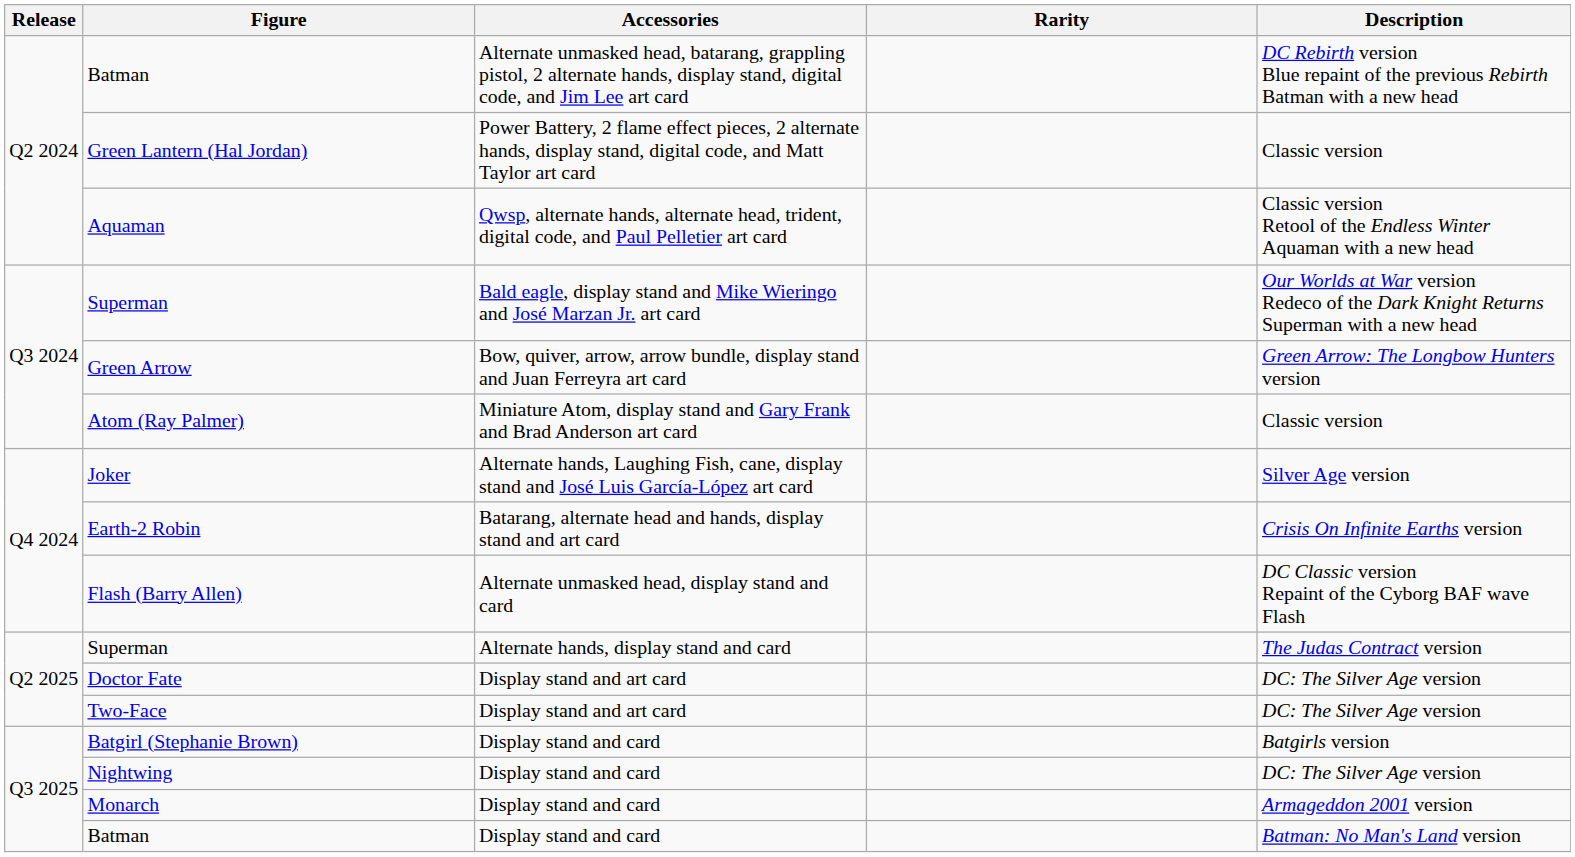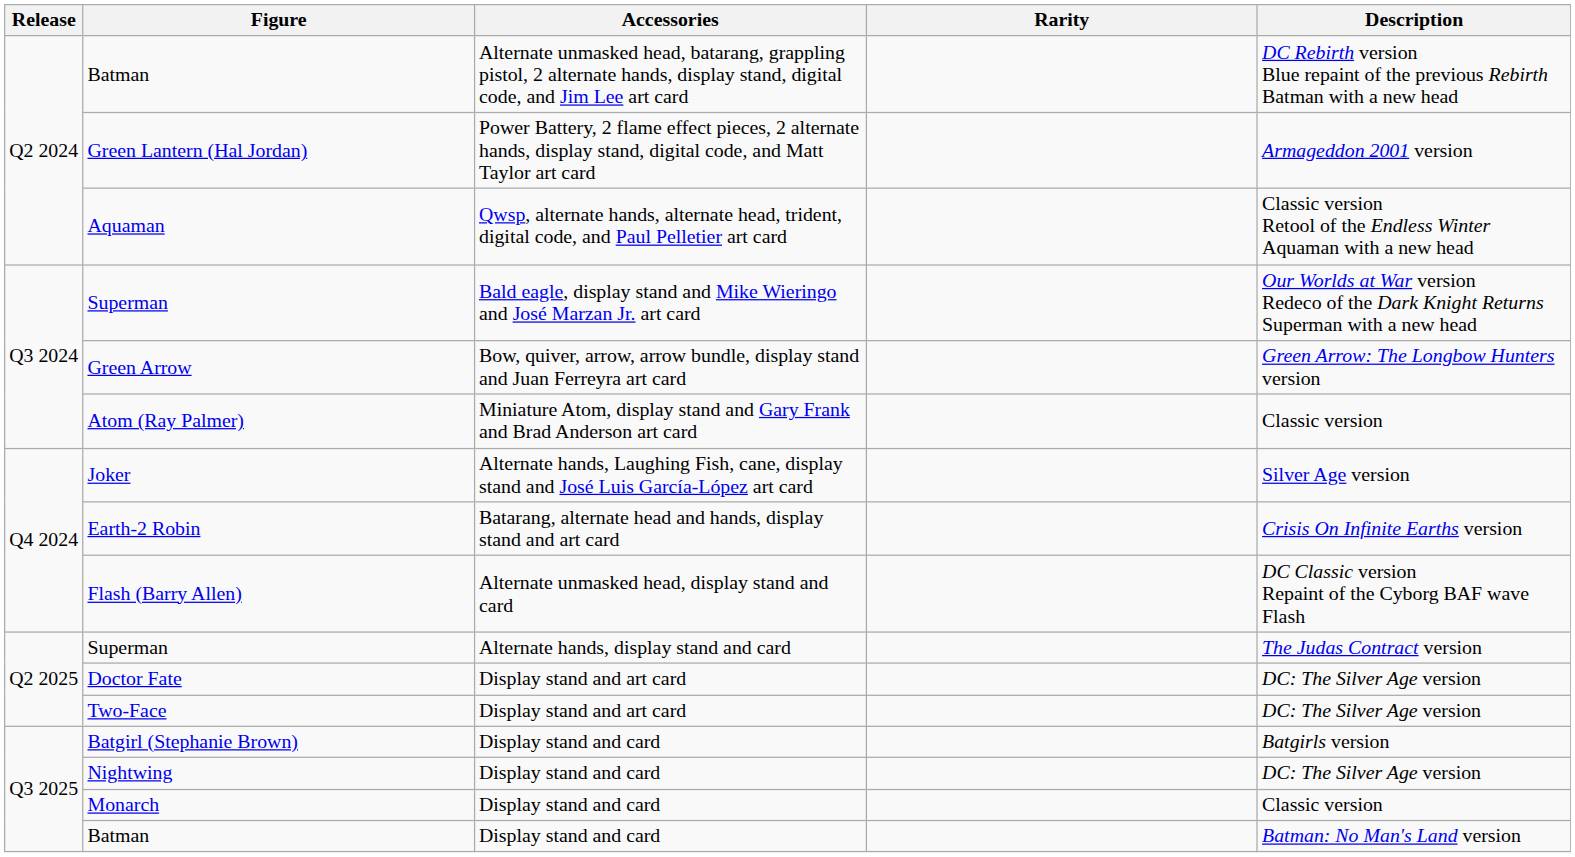Green Lantern (Hal Jordan) | Description: Classic version -> Armageddon 2001 version
Monarch | Description: Armageddon 2001 version -> Classic version
